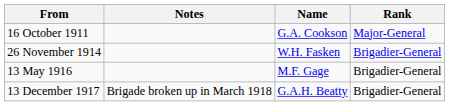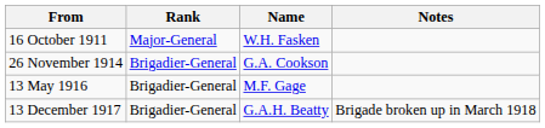columns swapped: Rank <-> Notes
16 October 1911 | Name: G.A. Cookson -> W.H. Fasken
26 November 1914 | Name: W.H. Fasken -> G.A. Cookson
